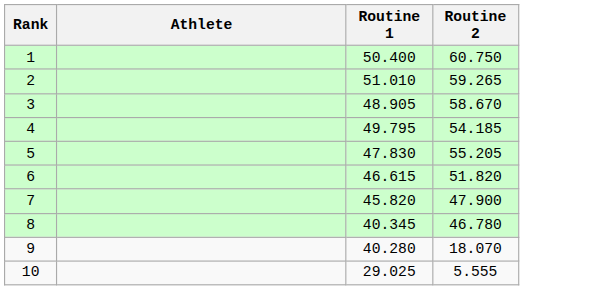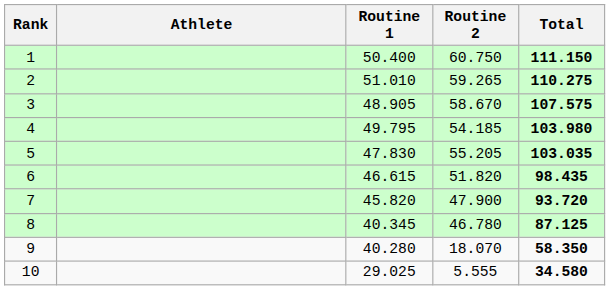+ column: Total | 111.150 | 110.275 | 107.575 | 103.980 | 103.035 | 98.435 | 93.720 | 87.125 | 58.350 | 34.580
